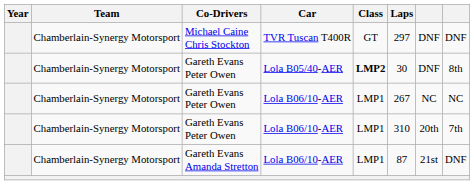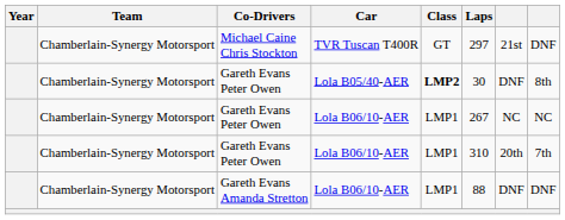Michael Caine Chris Stockton | column 7: DNF -> 21st
Gareth Evans Amanda Stretton | Laps: 87 -> 88
Gareth Evans Amanda Stretton | column 7: 21st -> DNF
